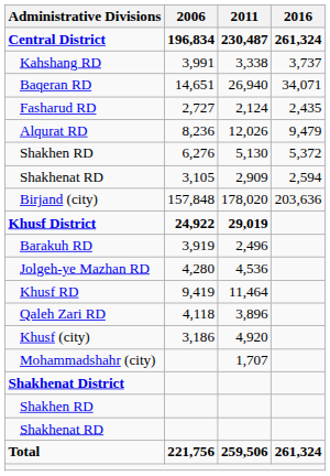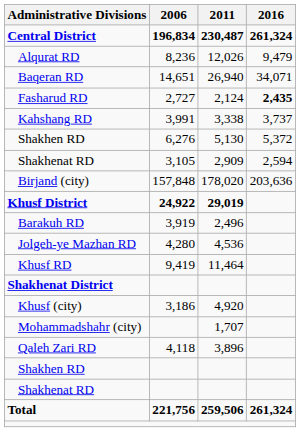rows swapped: Alqurat RD <-> Kahshang RD
Fasharud RD | 2016: normal -> bold
rows swapped: Qaleh Zari RD <-> Shakhenat District
